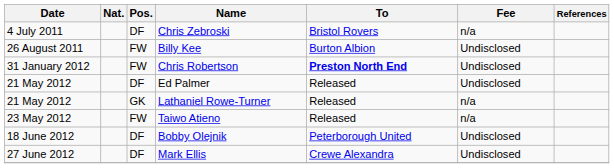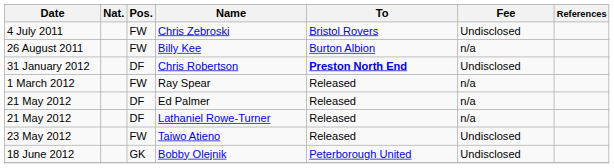Chris Zebroski | Pos.: DF -> FW
Chris Zebroski | Fee: n/a -> Undisclosed
Billy Kee | Fee: Undisclosed -> n/a
Chris Robertson | Pos.: FW -> DF
+ row: 1 March 2012 | FW | Ray Spear | Released | n/a
Ed Palmer | Fee: Undisclosed -> n/a
Lathaniel Rowe-Turner | Pos.: GK -> DF
Taiwo Atieno | Fee: n/a -> Undisclosed
Bobby Olejnik | Pos.: DF -> GK
- row: 27 June 2012 | DF | Mark Ellis | Crewe Alexandra | Undisclosed
